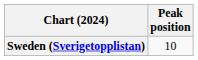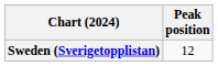Sweden (Sverigetopplistan) | Peak position: 10 -> 12
